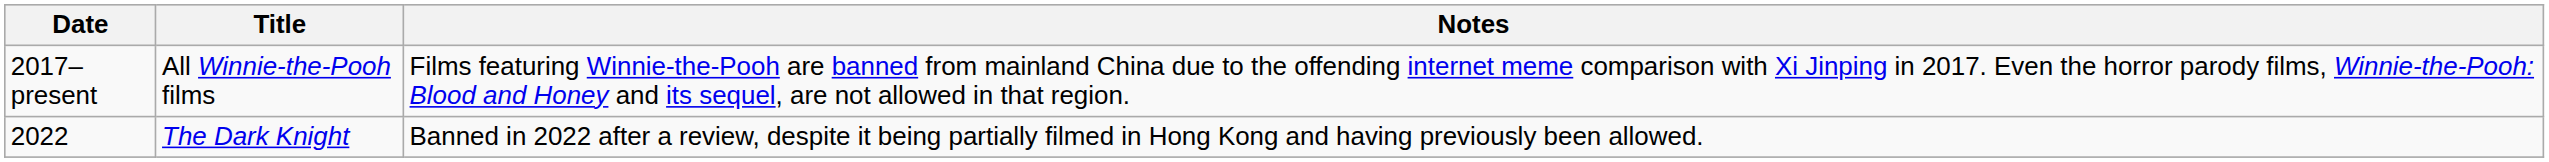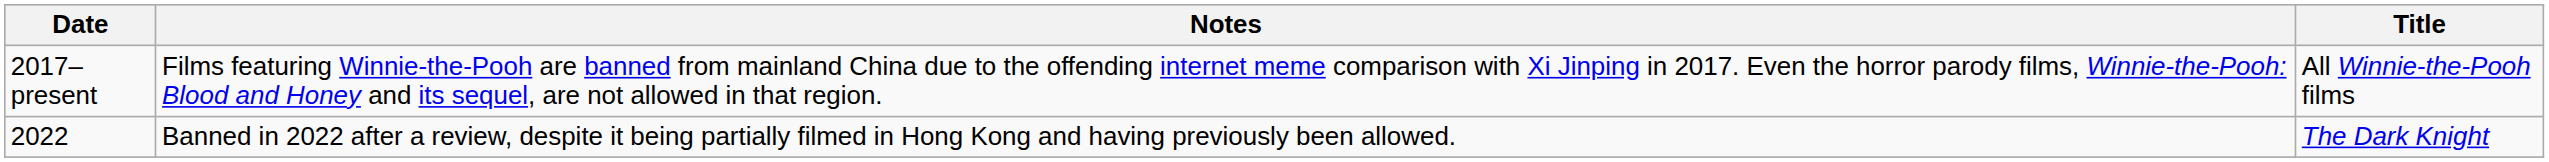columns swapped: Title <-> Notes
